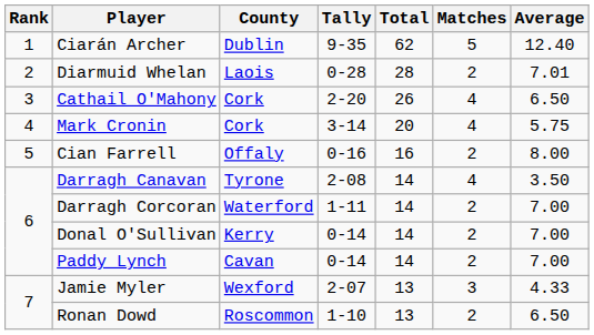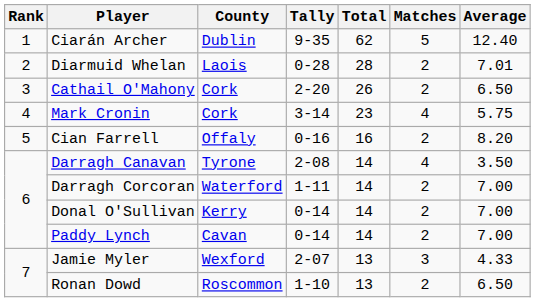Cathail O'Mahony | Matches: 4 -> 2
Mark Cronin | Total: 20 -> 23
Cian Farrell | Average: 8.00 -> 8.20
